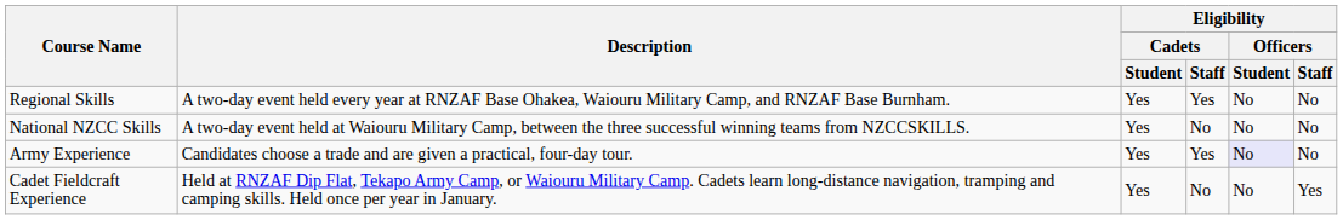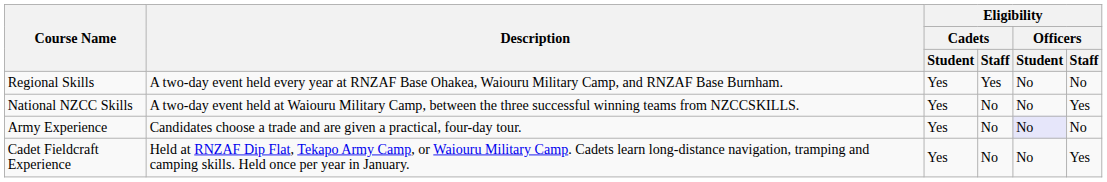National NZCC Skills | Eligibility / Officers / Staff: No -> Yes
Army Experience | Eligibility / Cadets / Staff: Yes -> No
